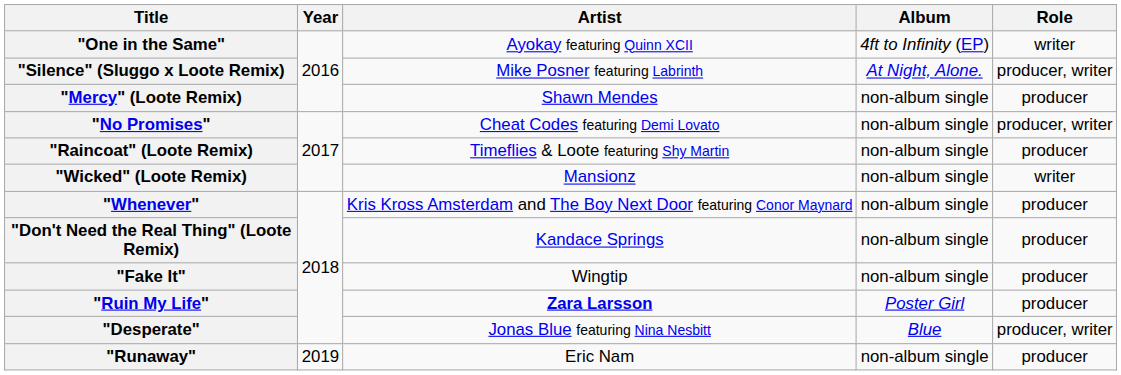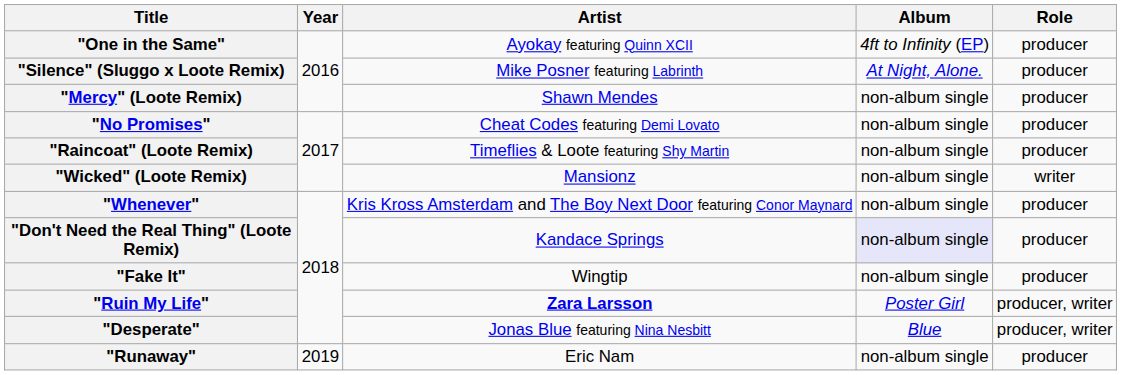"One in the Same" | Role: writer -> producer
"Silence" (Sluggo x Loote Remix) | Role: producer, writer -> producer
"No Promises" | Role: producer, writer -> producer
"Don't Need the Real Thing" (Loote Remix) | Album: no background -> lavender background
"Ruin My Life" | Role: producer -> producer, writer
